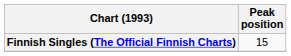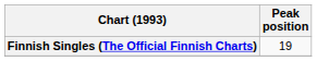Finnish Singles (The Official Finnish Charts) | Peak position: 15 -> 19
